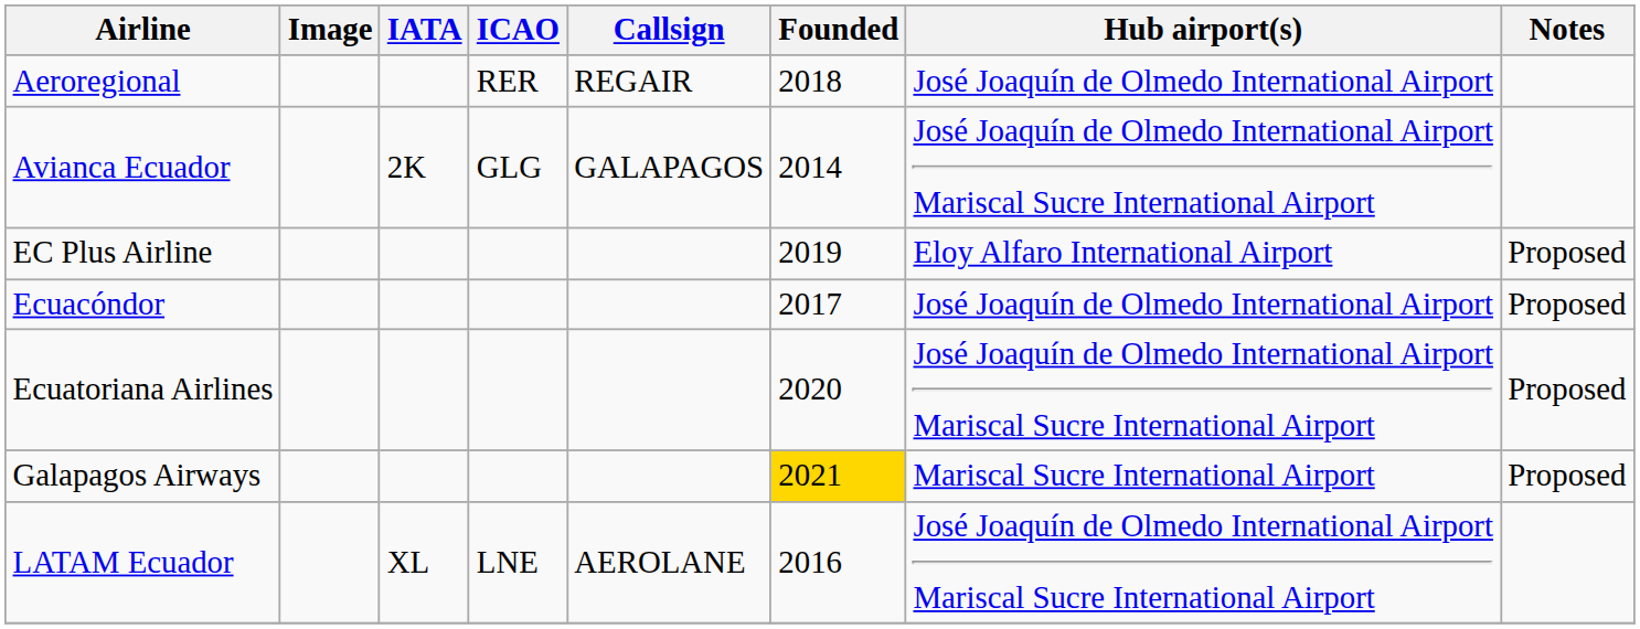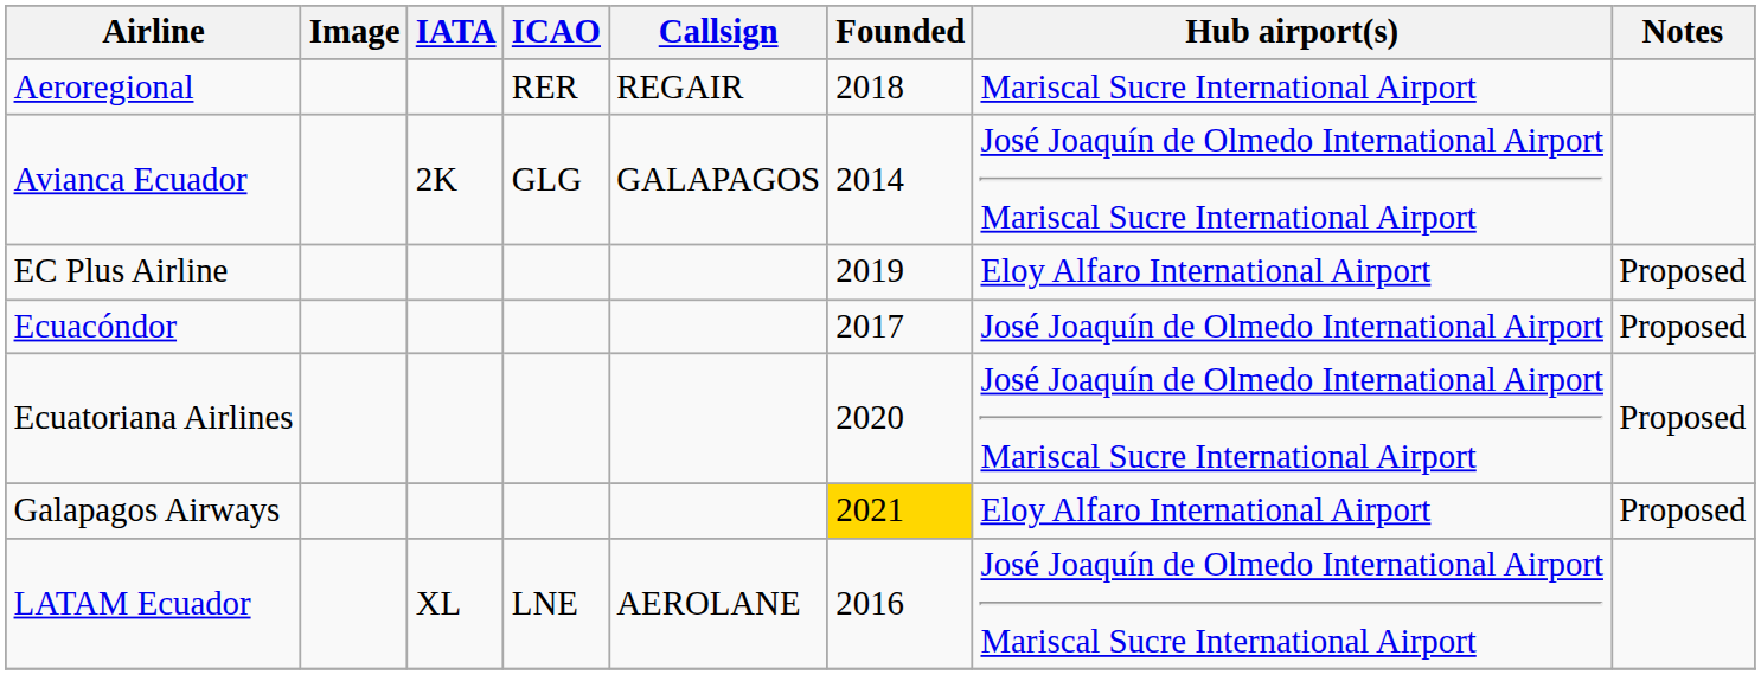Aeroregional | Hub airport(s): José Joaquín de Olmedo International Airport -> Mariscal Sucre International Airport
Galapagos Airways | Hub airport(s): Mariscal Sucre International Airport -> Eloy Alfaro International Airport
